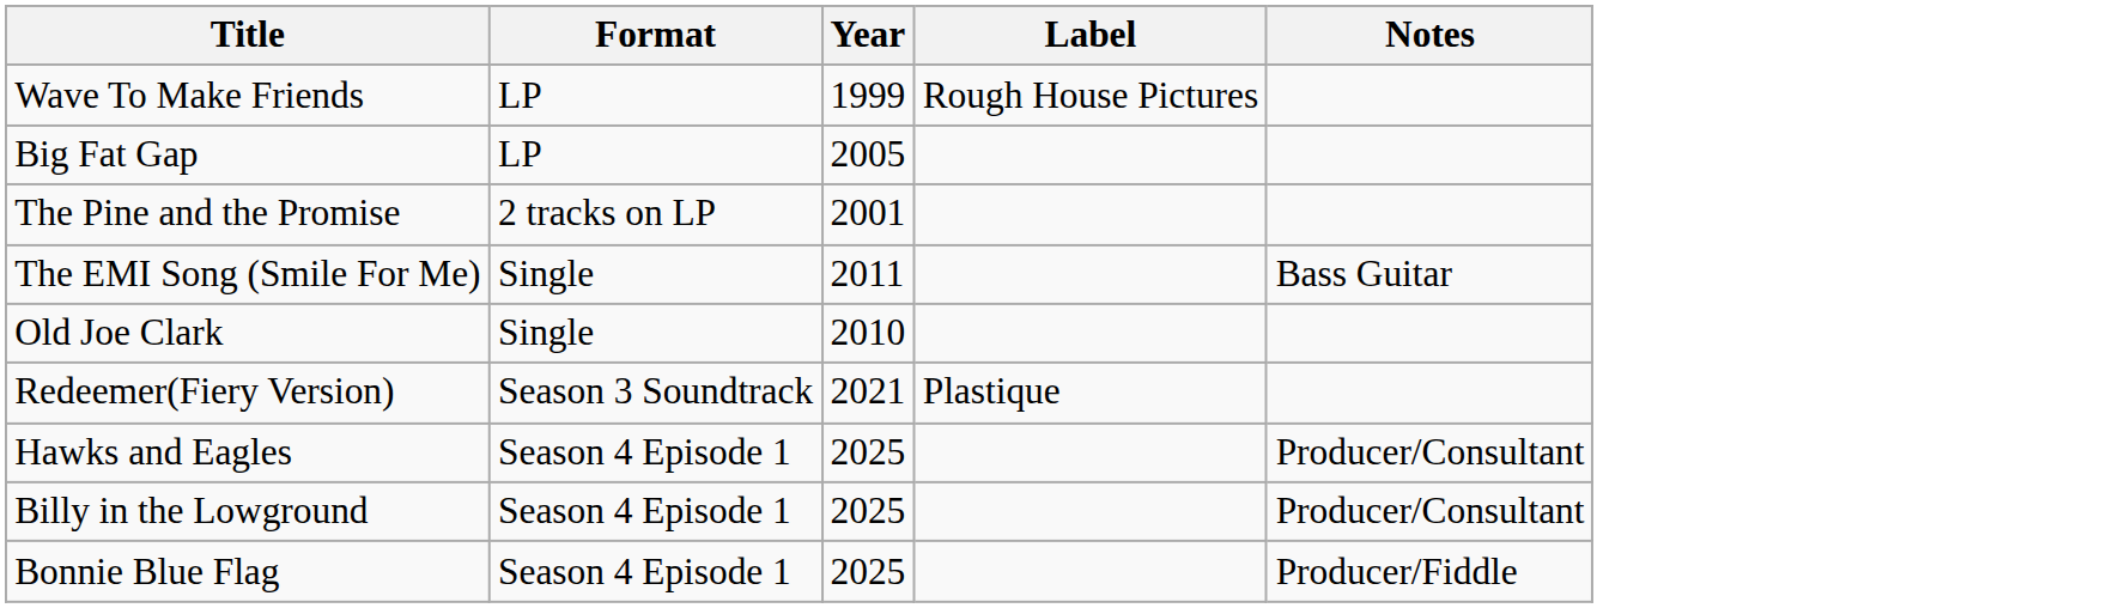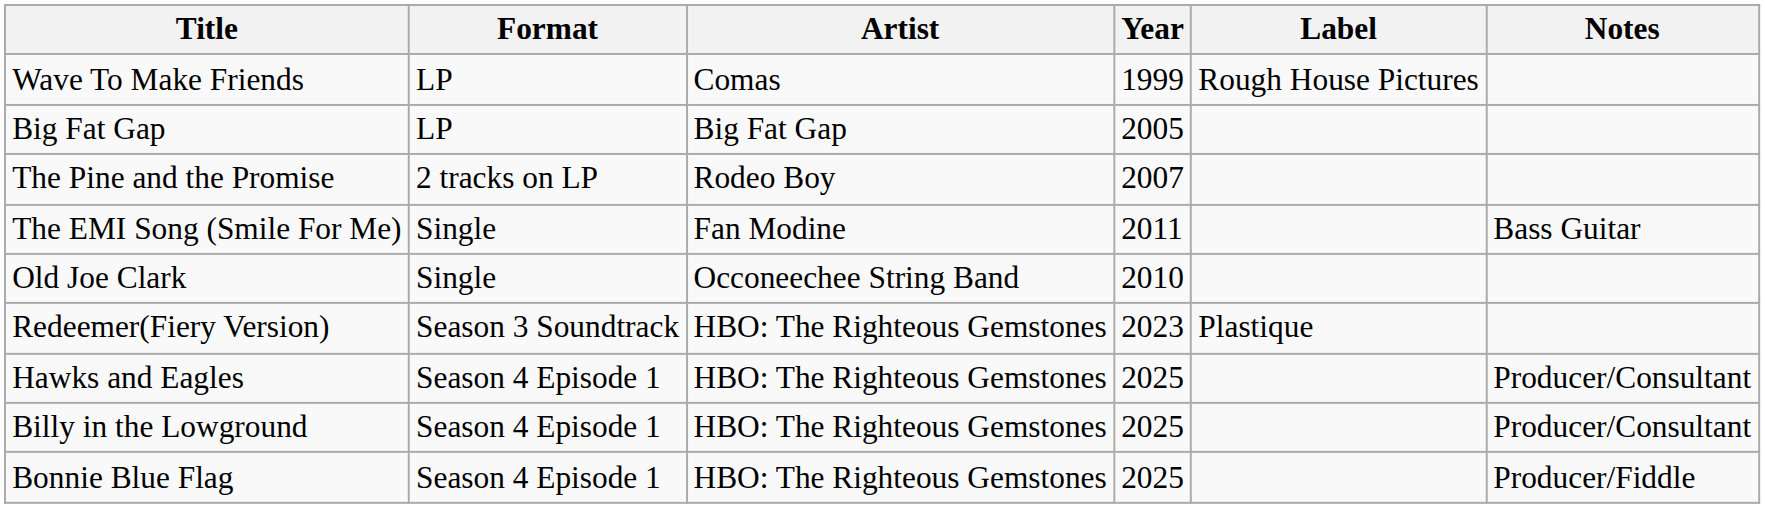+ column: Artist | Comas | Big Fat Gap | Rodeo Boy | Fan Modine | Occoneechee String Band | HBO: The Righteous Gemstones | HBO: The Righteous Gemstones | HBO: The Righteous Gemstones | HBO: The Righteous Gemstones
The Pine and the Promise | Year: 2001 -> 2007
Redeemer(Fiery Version) | Year: 2021 -> 2023
